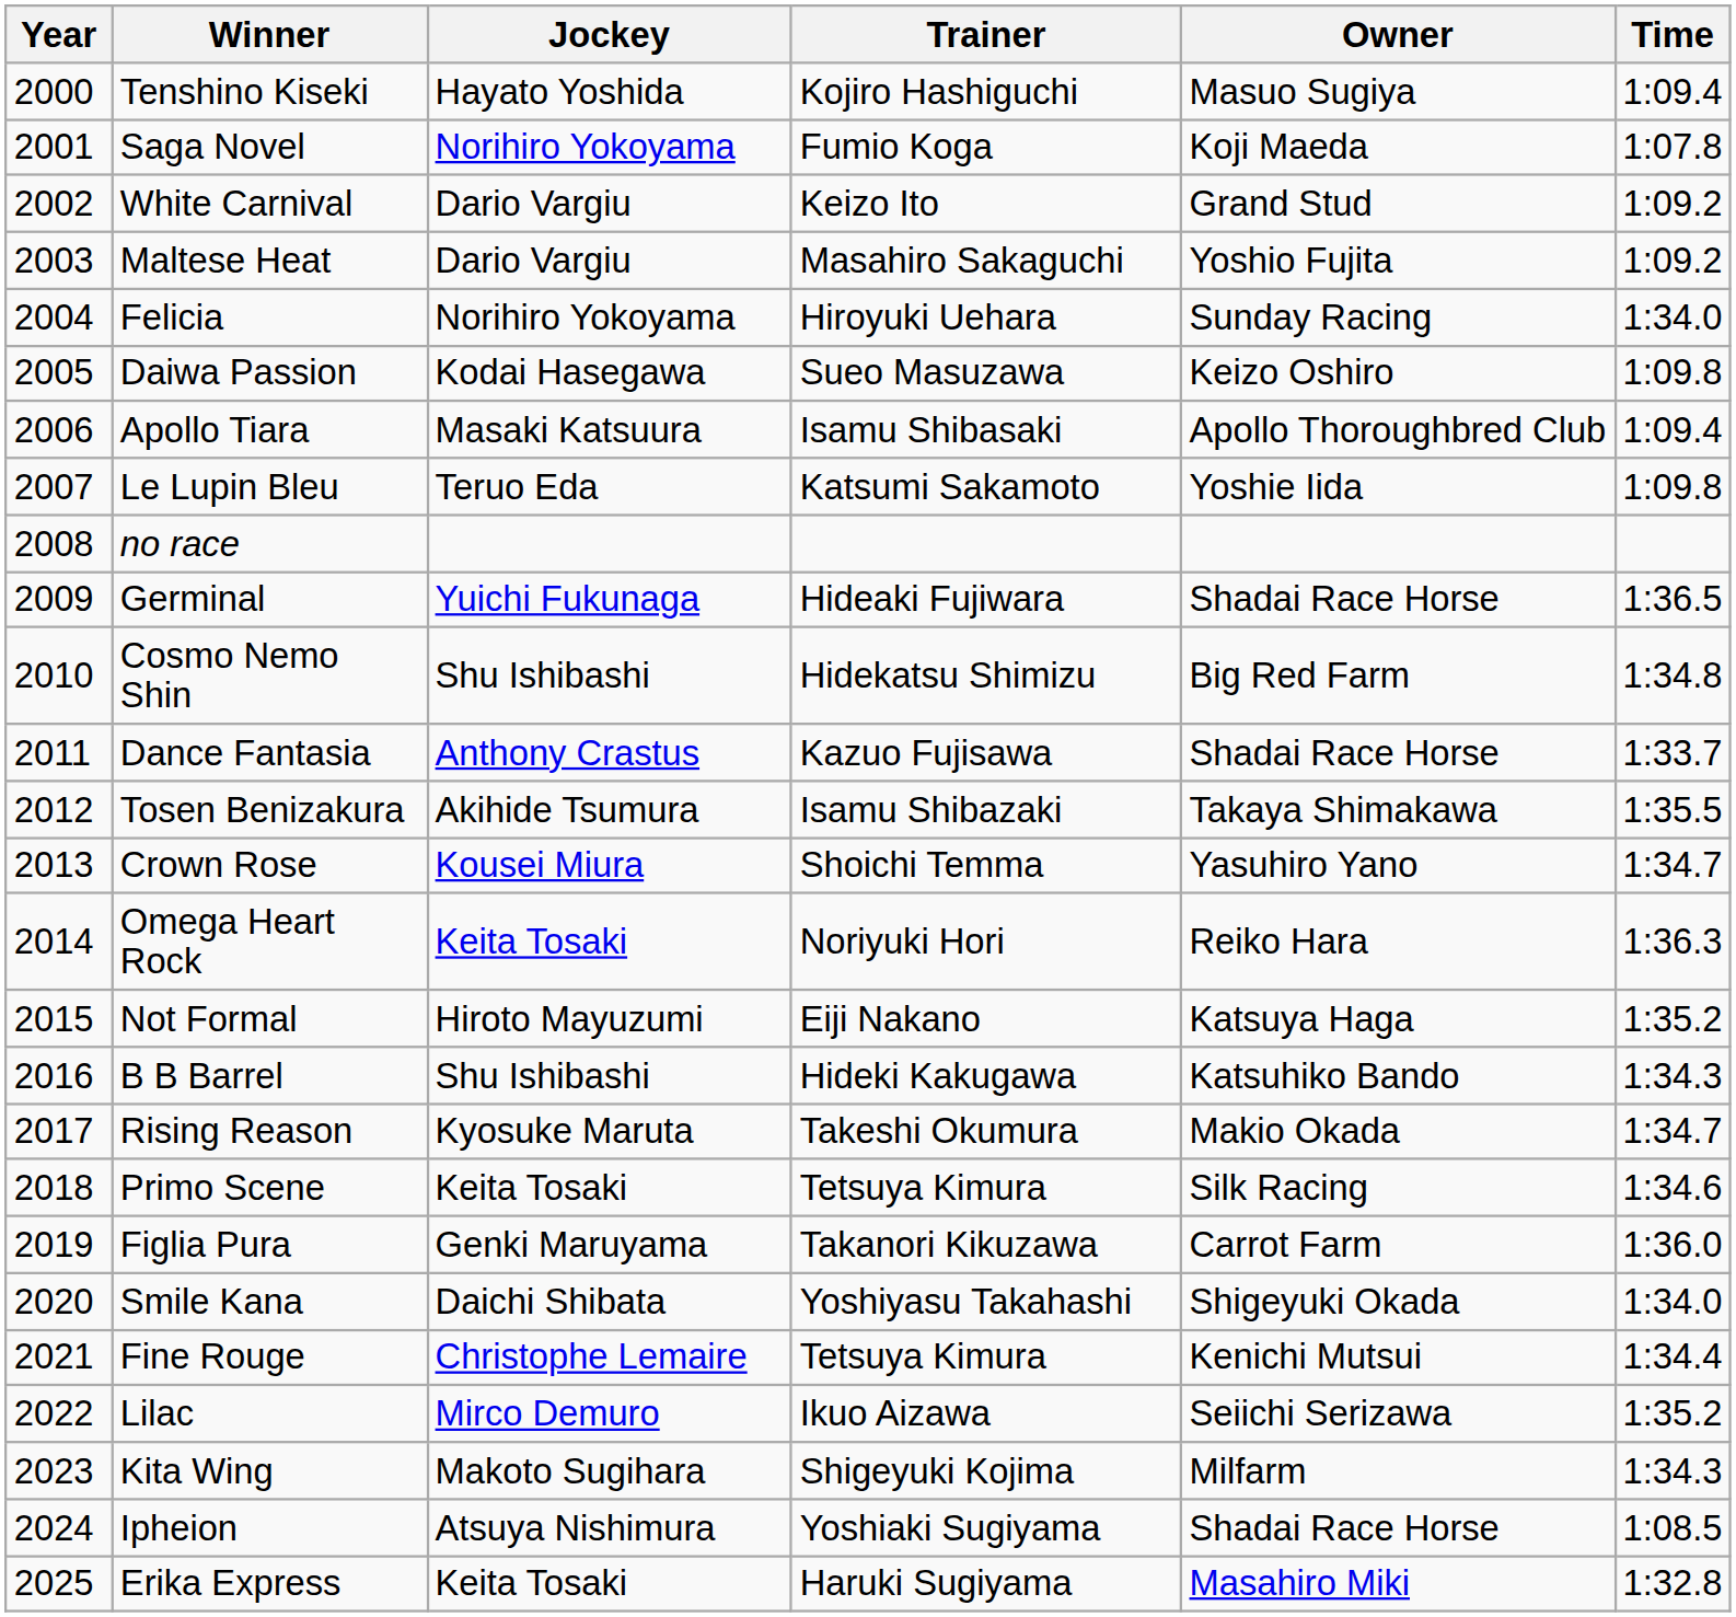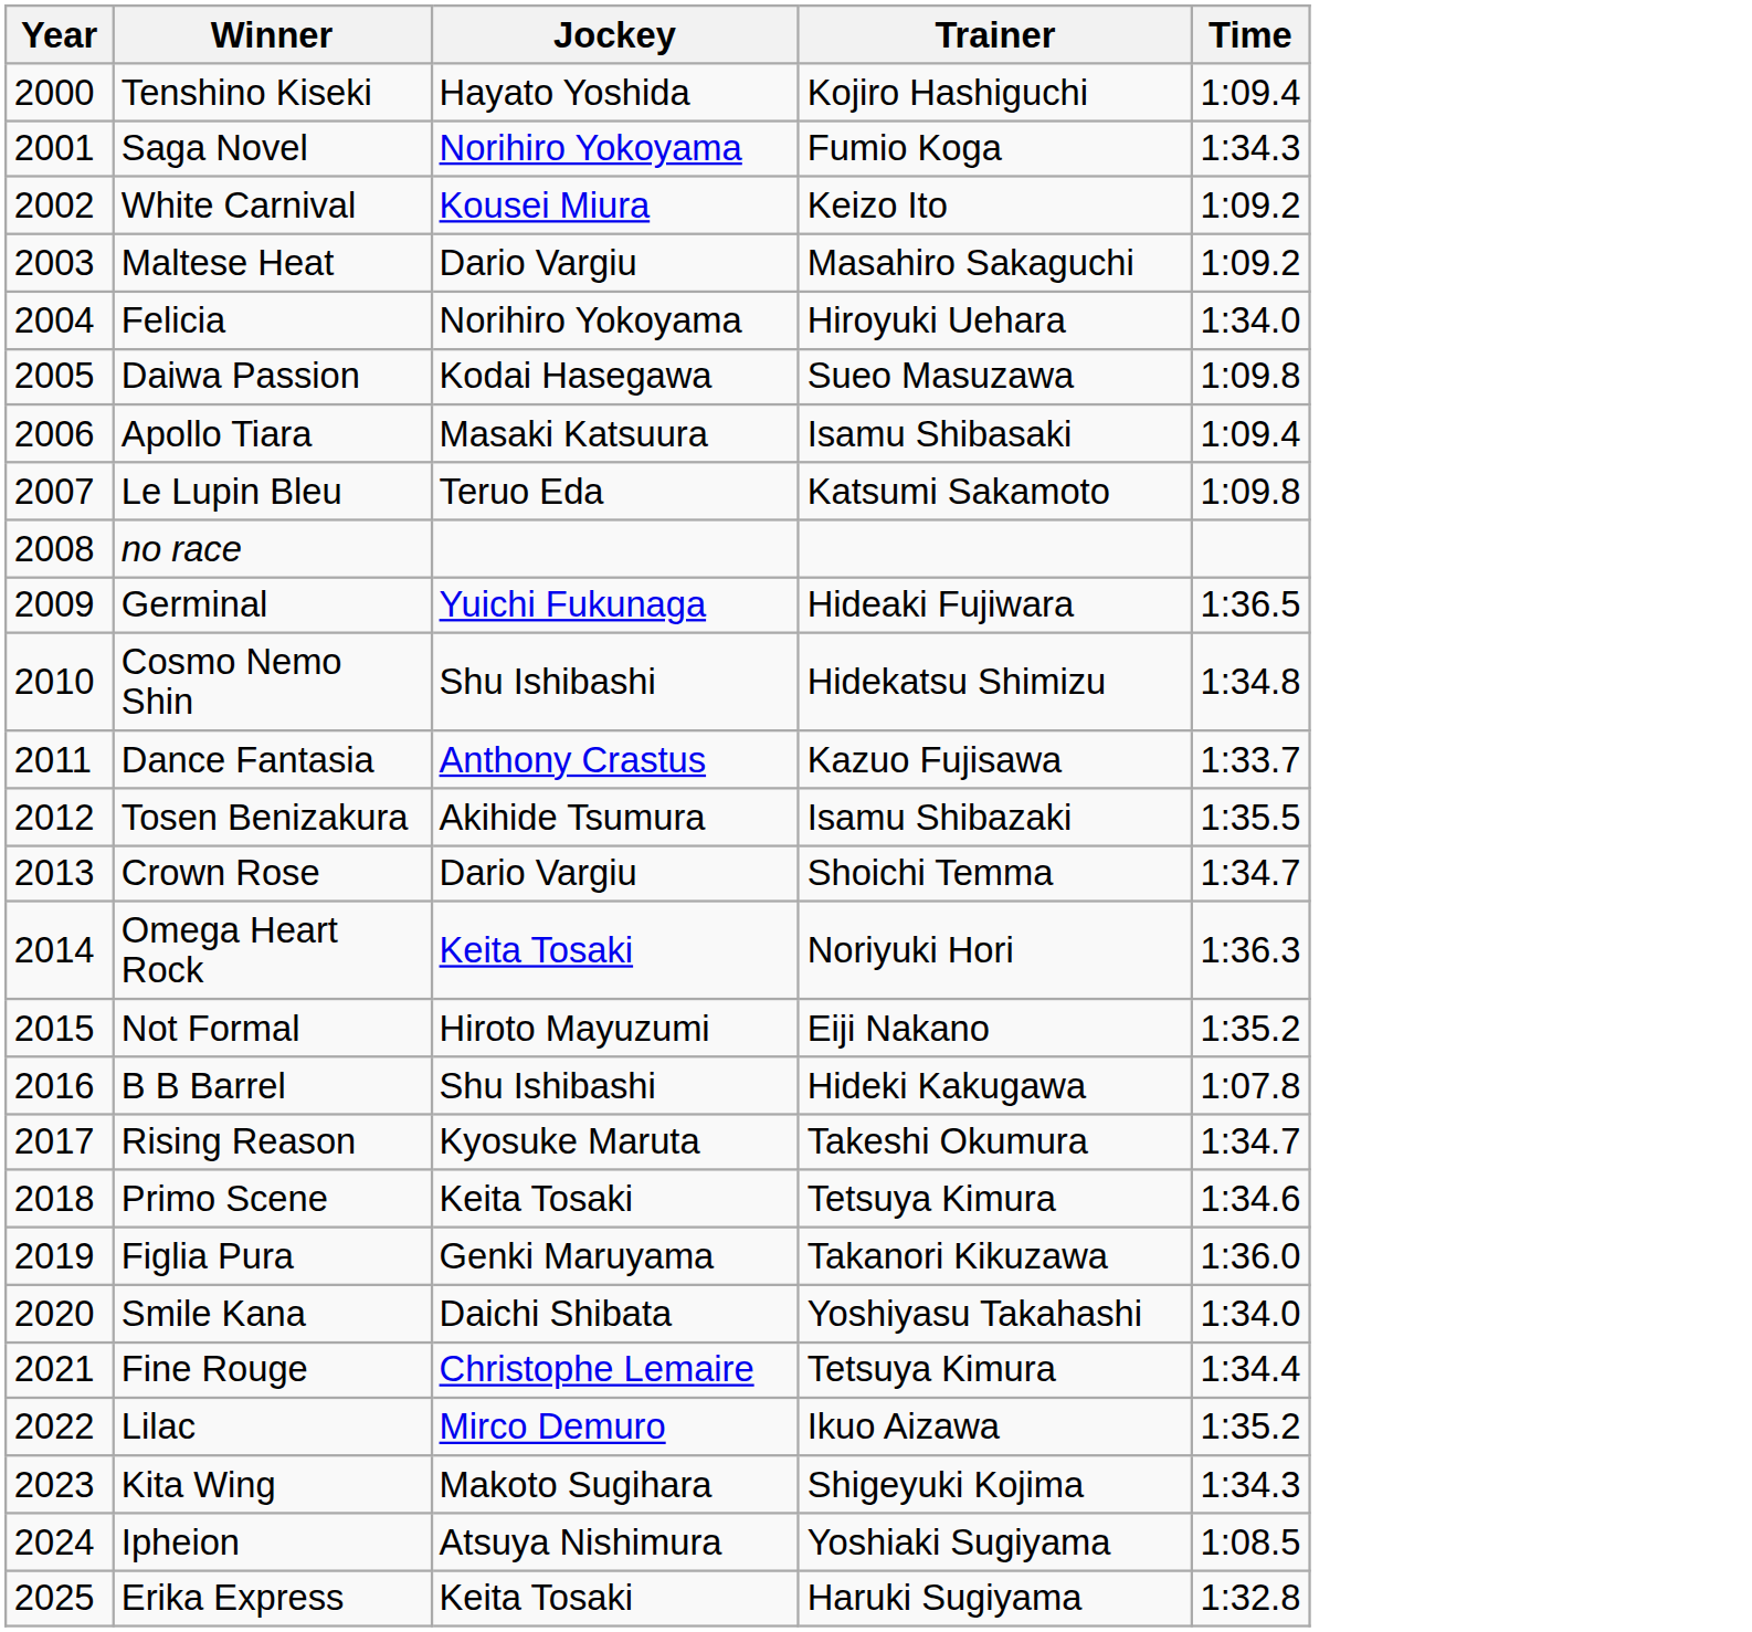- column: Owner | Masuo Sugiya | Koji Maeda | Grand Stud | Yoshio Fujita | Sunday Racing | Keizo Oshiro | Apollo Thoroughbred Club | Yoshie Iida | Shadai Race Horse | Big Red Farm | Shadai Race Horse | Takaya Shimakawa | Yasuhiro Yano | Reiko Hara | Katsuya Haga | Katsuhiko Bando | Makio Okada | Silk Racing | Carrot Farm | Shigeyuki Okada | Kenichi Mutsui | Seiichi Serizawa | Milfarm | Shadai Race Horse | Masahiro Miki
Saga Novel | Time: 1:07.8 -> 1:34.3
White Carnival | Jockey: Dario Vargiu -> Kousei Miura
Crown Rose | Jockey: Kousei Miura -> Dario Vargiu
B B Barrel | Time: 1:34.3 -> 1:07.8
